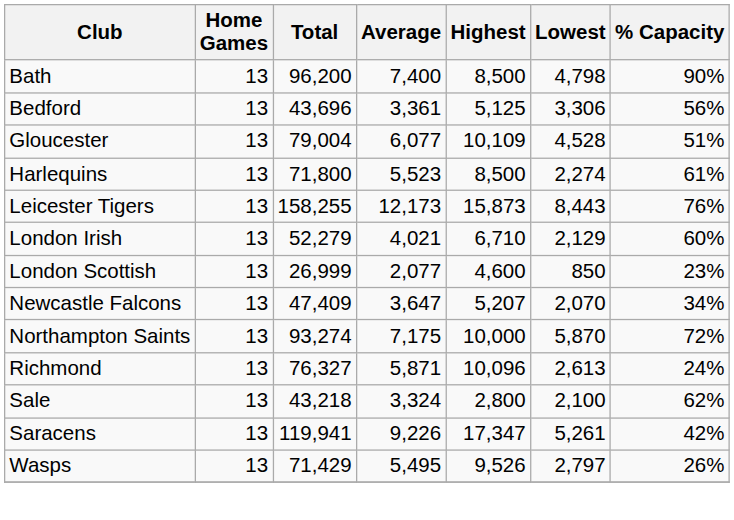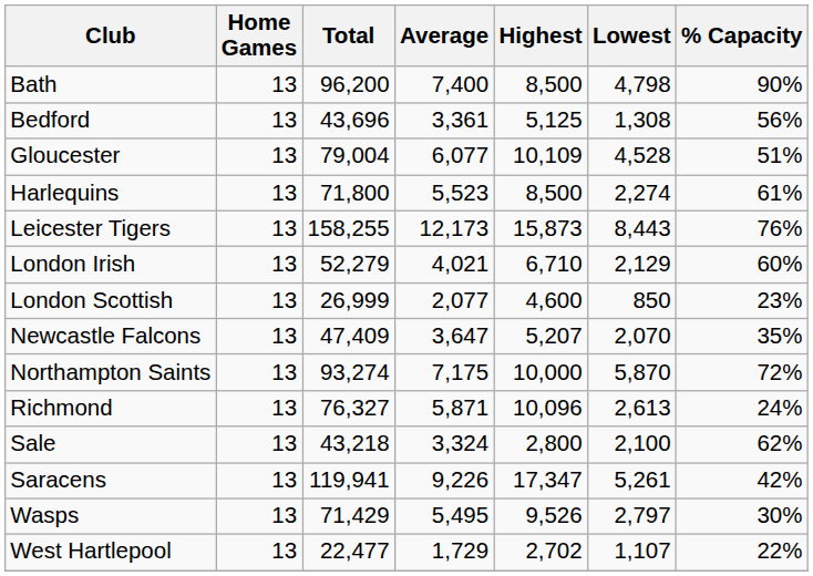Bedford | Lowest: 3,306 -> 1,308
Newcastle Falcons | % Capacity: 34% -> 35%
Wasps | % Capacity: 26% -> 30%
+ row: West Hartlepool | 13 | 22,477 | 1,729 | 2,702 | 1,107 | 22%
